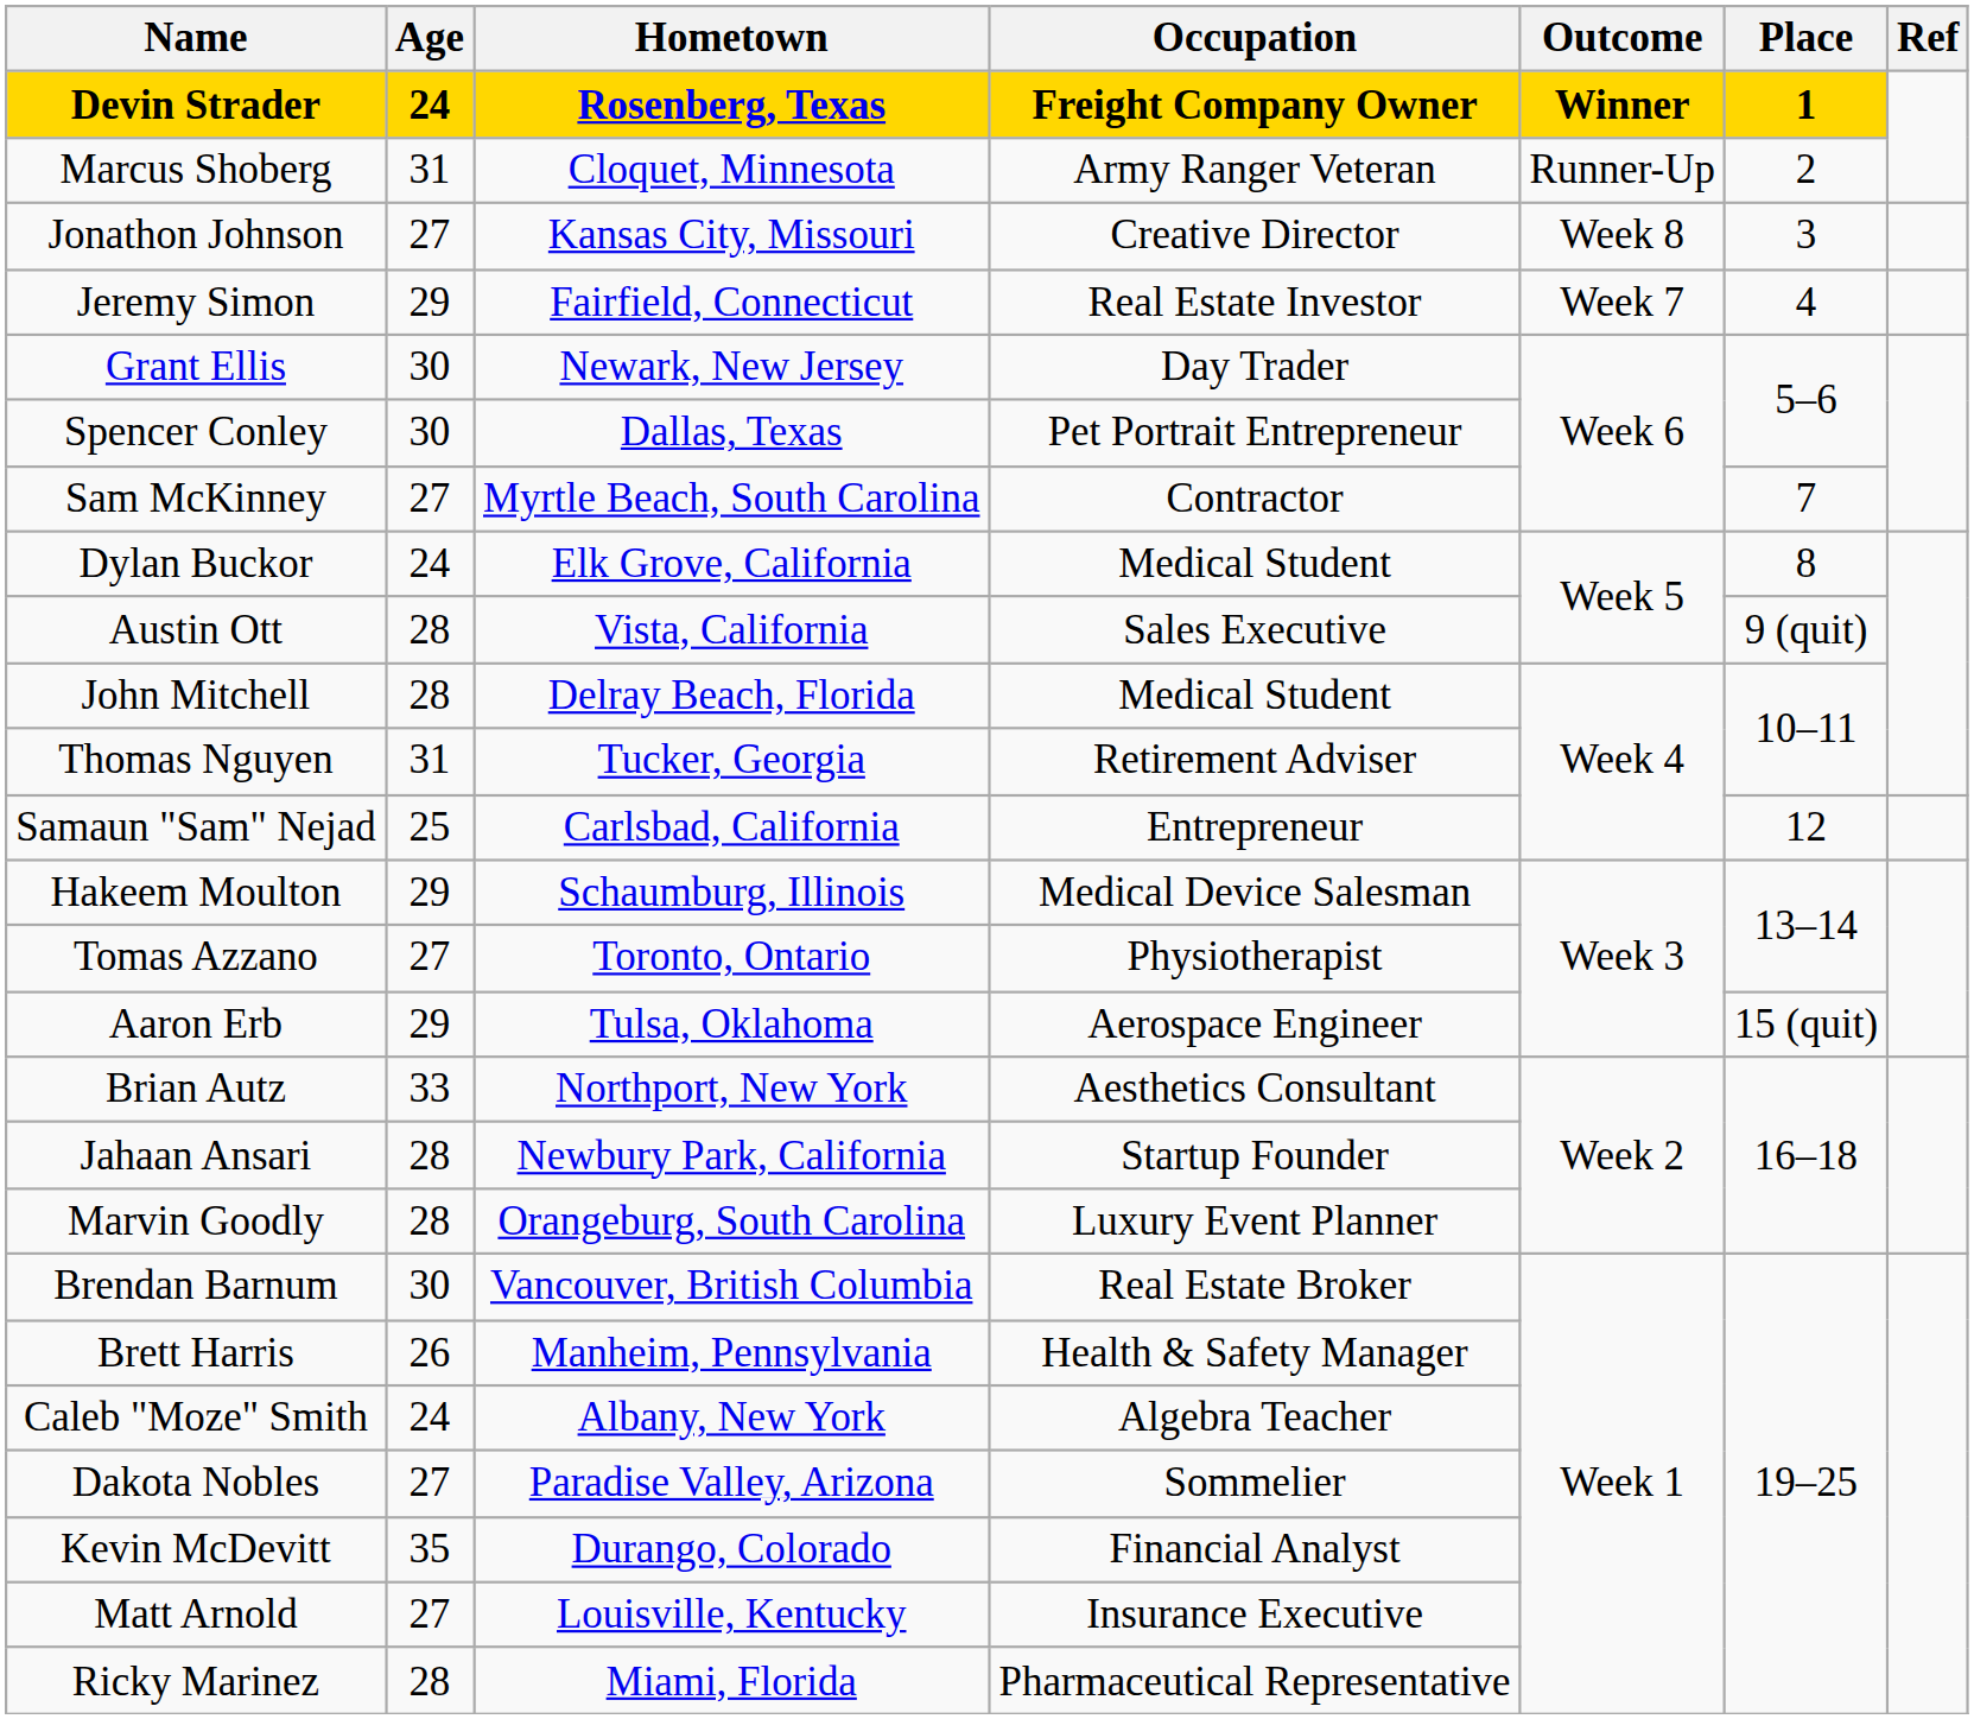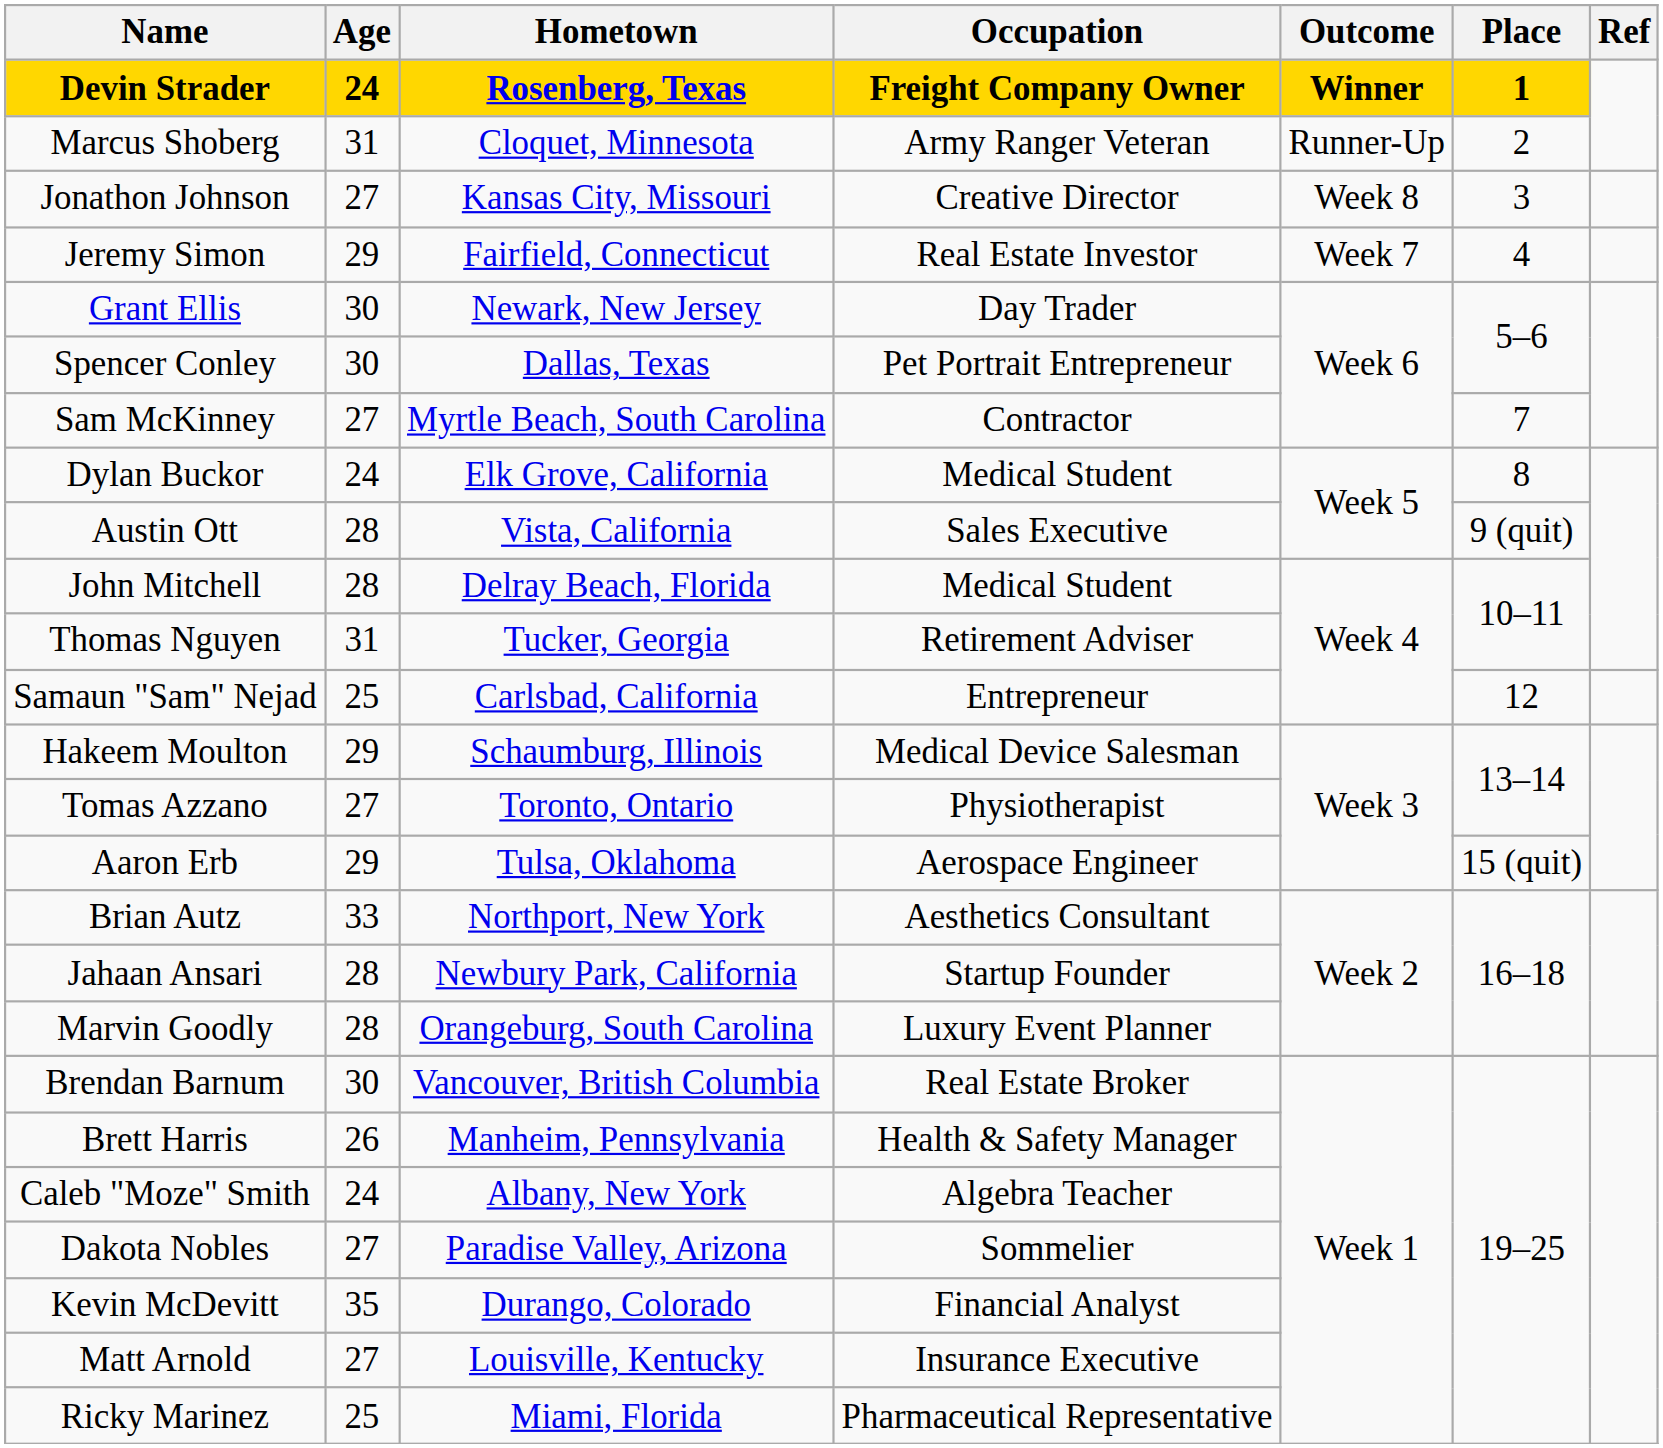Ricky Marinez | Age: 28 -> 25
